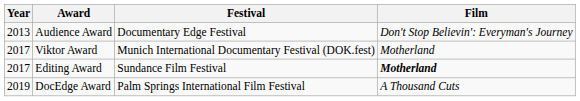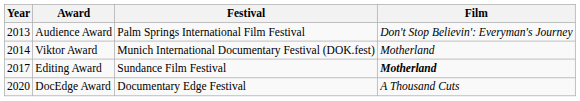Audience Award | Festival: Documentary Edge Festival -> Palm Springs International Film Festival
Viktor Award | Year: 2017 -> 2014
DocEdge Award | Year: 2019 -> 2020
DocEdge Award | Festival: Palm Springs International Film Festival -> Documentary Edge Festival
